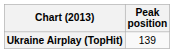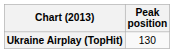Ukraine Airplay (TopHit) | Peak position: 139 -> 130
